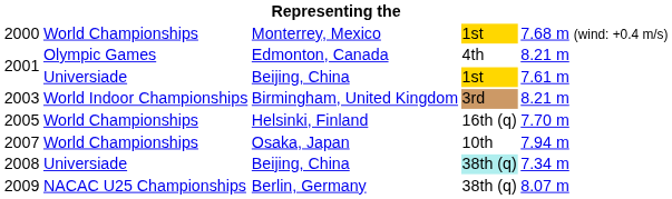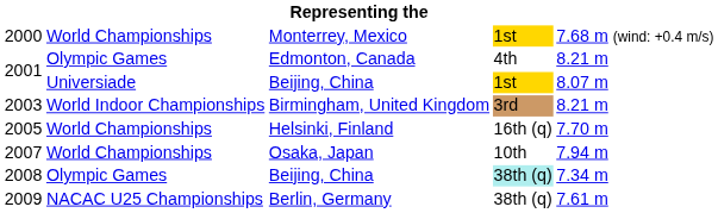2001 / Beijing, China | column 5: 7.61 m -> 8.07 m
2008 | column 2: Universiade -> Olympic Games
2009 | column 5: 8.07 m -> 7.61 m
